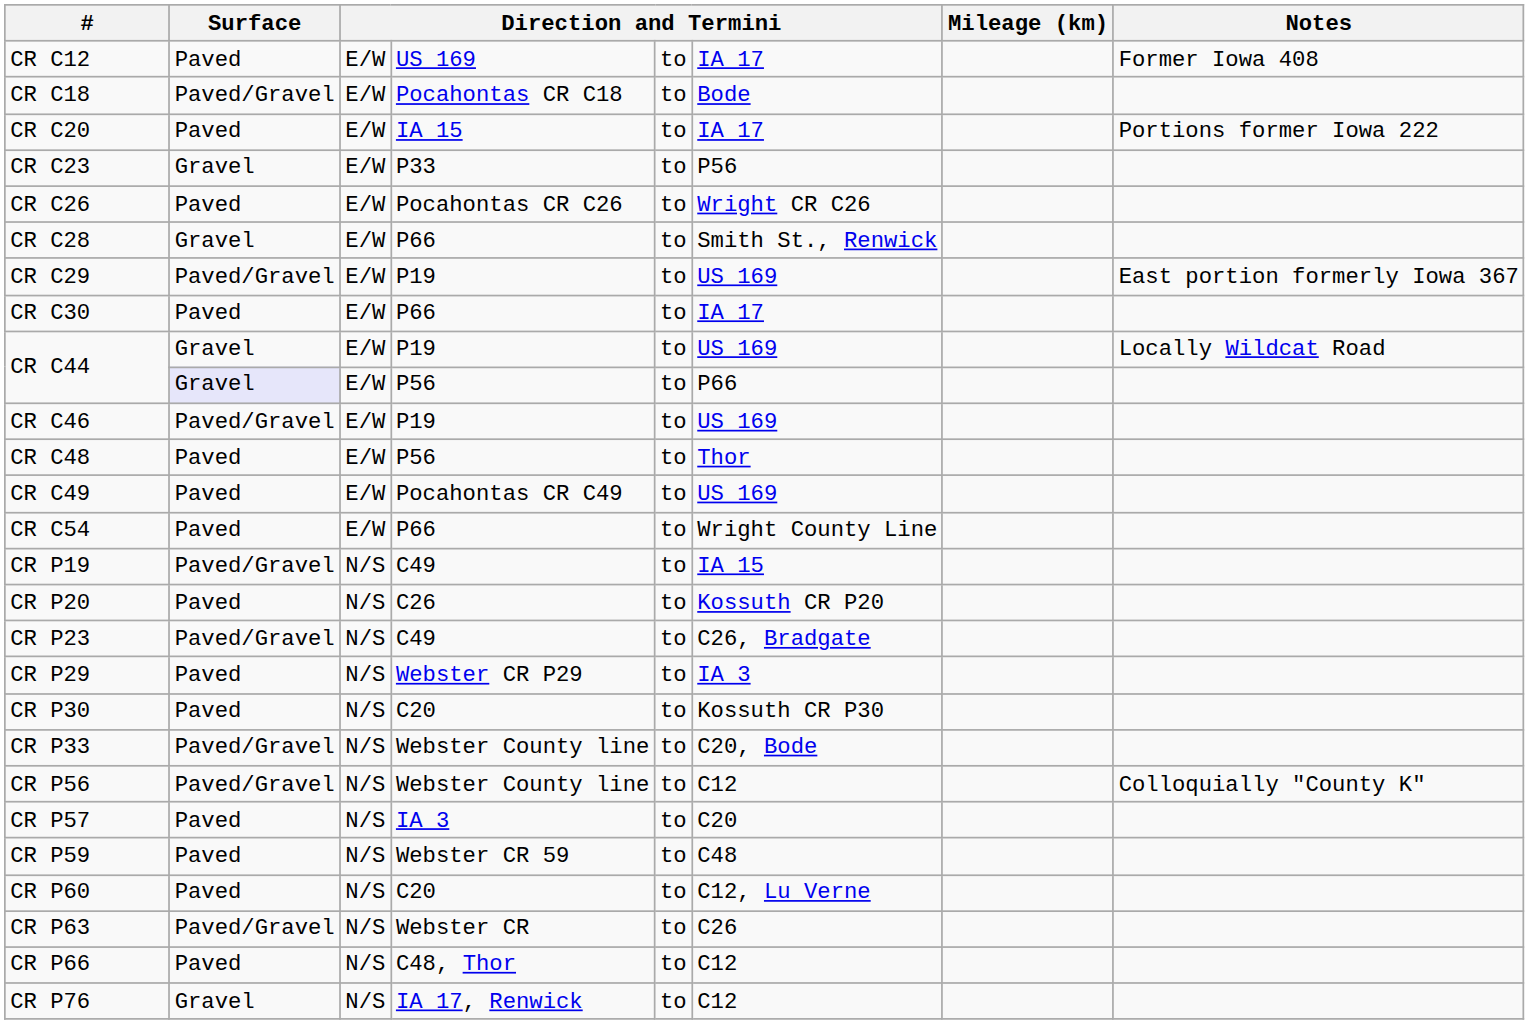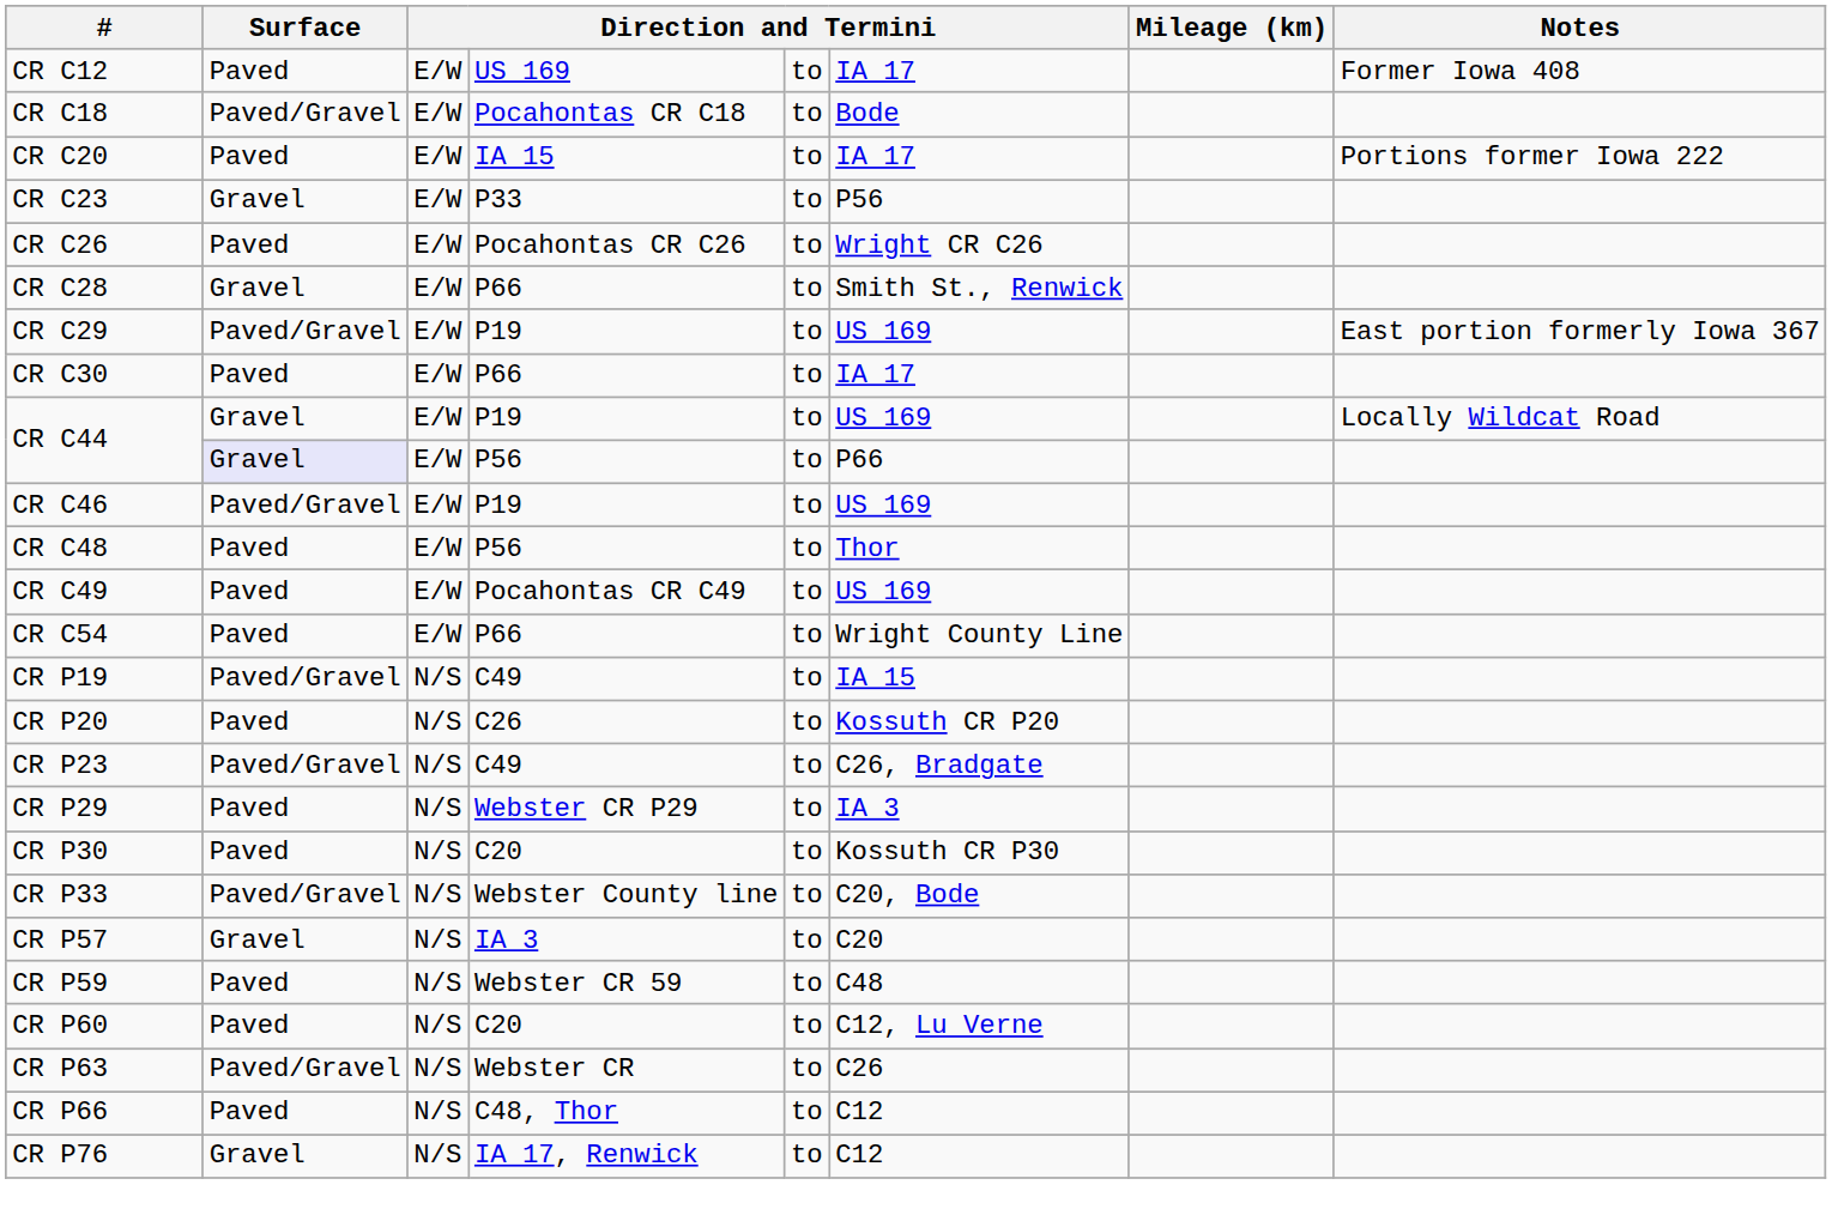- row: CR P56 | Paved/Gravel | N/S | Webster County line | to | C12 | Colloquially "County K"
CR P57 | Surface: Paved -> Gravel
